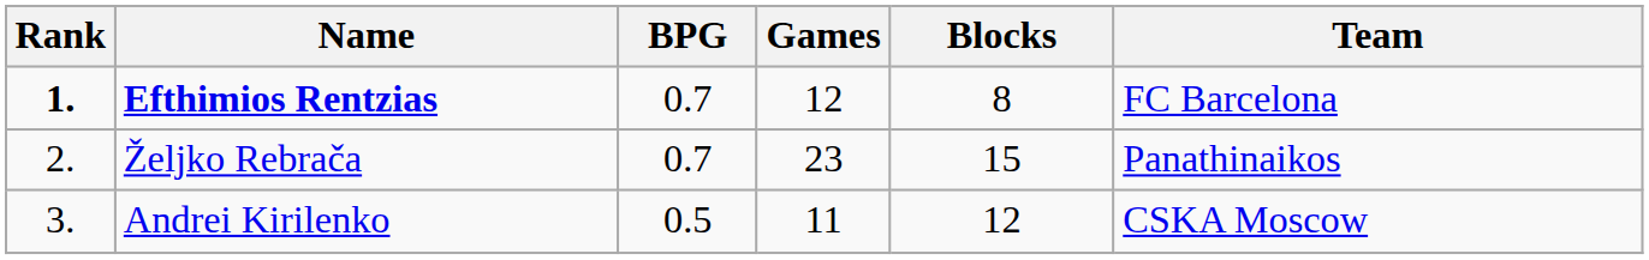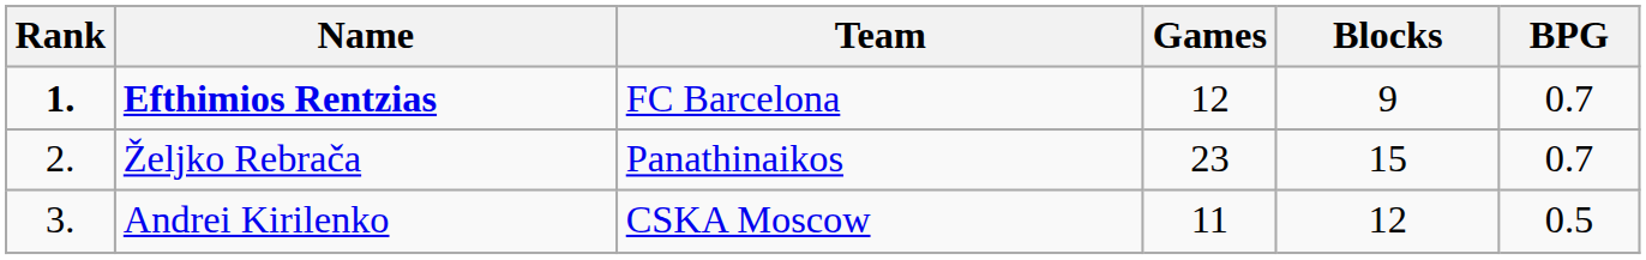columns swapped: Team <-> BPG
Efthimios Rentzias | Blocks: 8 -> 9
